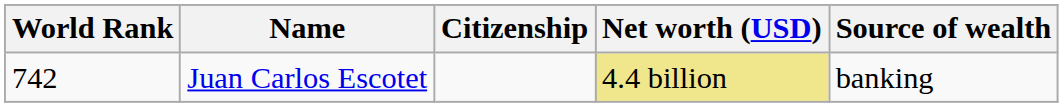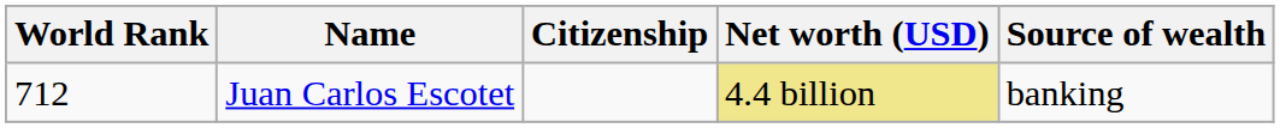Juan Carlos Escotet | World Rank: 742 -> 712
